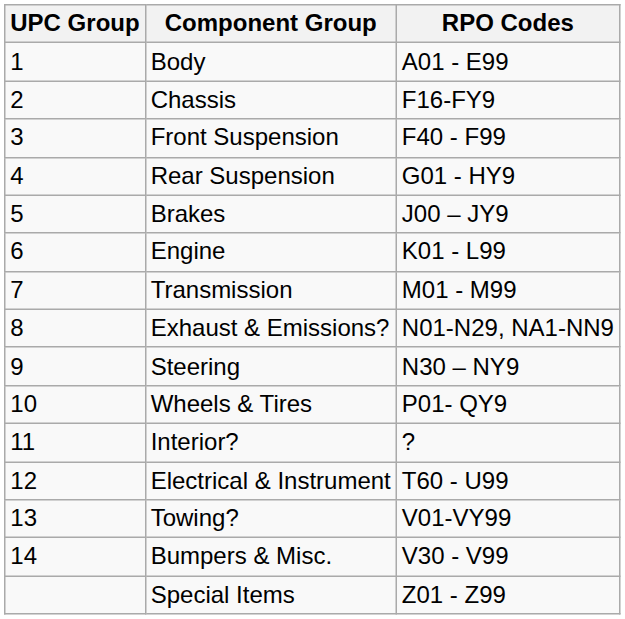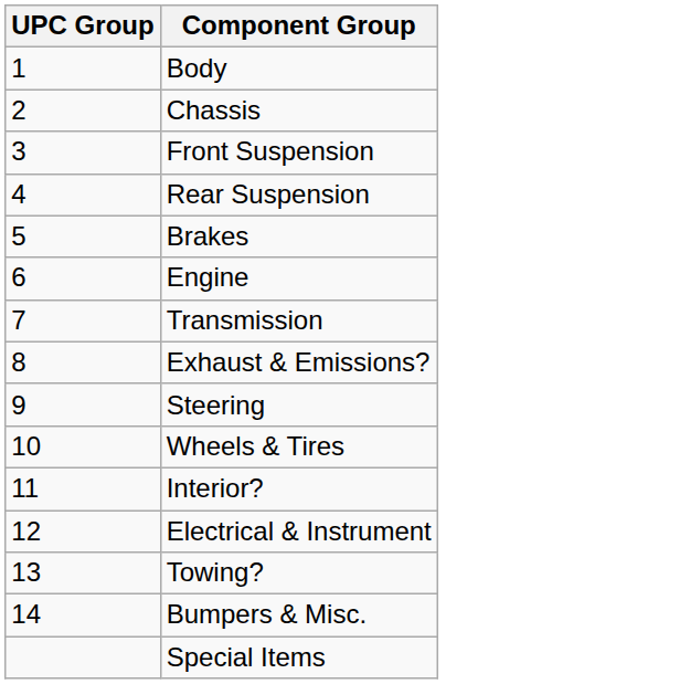- column: RPO Codes | A01 - E99 | F16-FY9 | F40 - F99 | G01 - HY9 | J00 – JY9 | K01 - L99 | M01 - M99 | N01-N29, NA1-NN9 | N30 – NY9 | P01- QY9 | ? | T60 - U99 | V01-VY99 | V30 - V99 | Z01 - Z99
